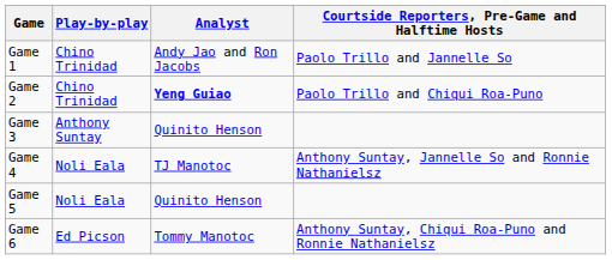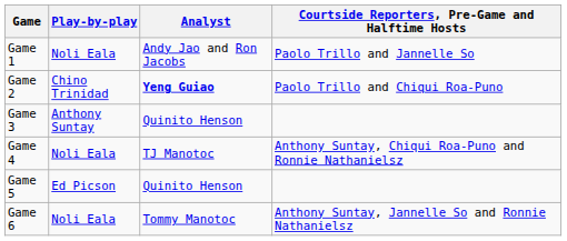Game 1 | Play-by-play: Chino Trinidad -> Noli Eala
Game 4 | Courtside Reporters, Pre-Game and Halftime Hosts: Anthony Suntay, Jannelle So and Ronnie Nathanielsz -> Anthony Suntay, Chiqui Roa-Puno and Ronnie Nathanielsz
Game 5 | Play-by-play: Noli Eala -> Ed Picson
Game 6 | Play-by-play: Ed Picson -> Noli Eala
Game 6 | Courtside Reporters, Pre-Game and Halftime Hosts: Anthony Suntay, Chiqui Roa-Puno and Ronnie Nathanielsz -> Anthony Suntay, Jannelle So and Ronnie Nathanielsz
